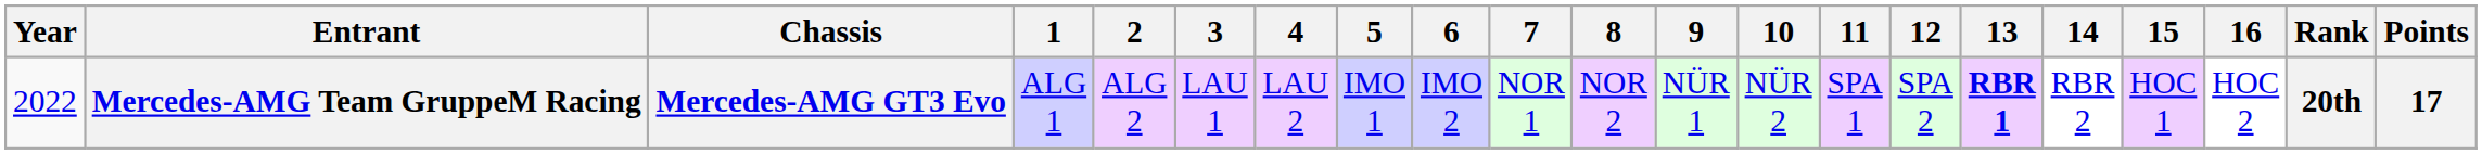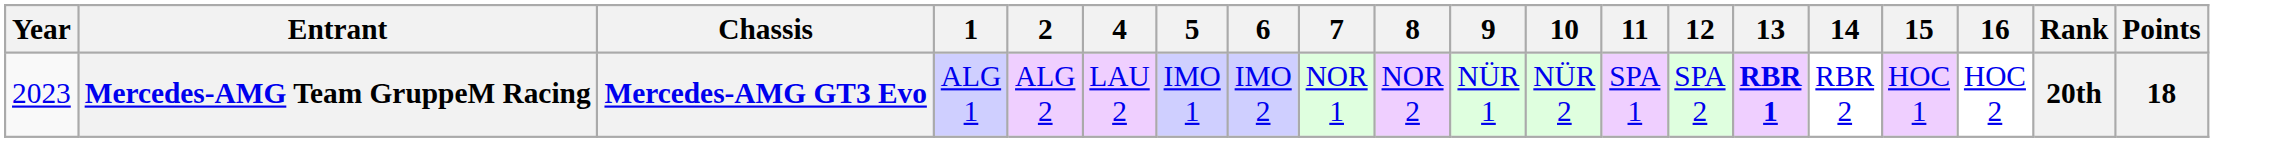- column: 3 | LAU 1
Mercedes-AMG Team GruppeM Racing | Year: 2022 -> 2023
Mercedes-AMG Team GruppeM Racing | Points: 17 -> 18
